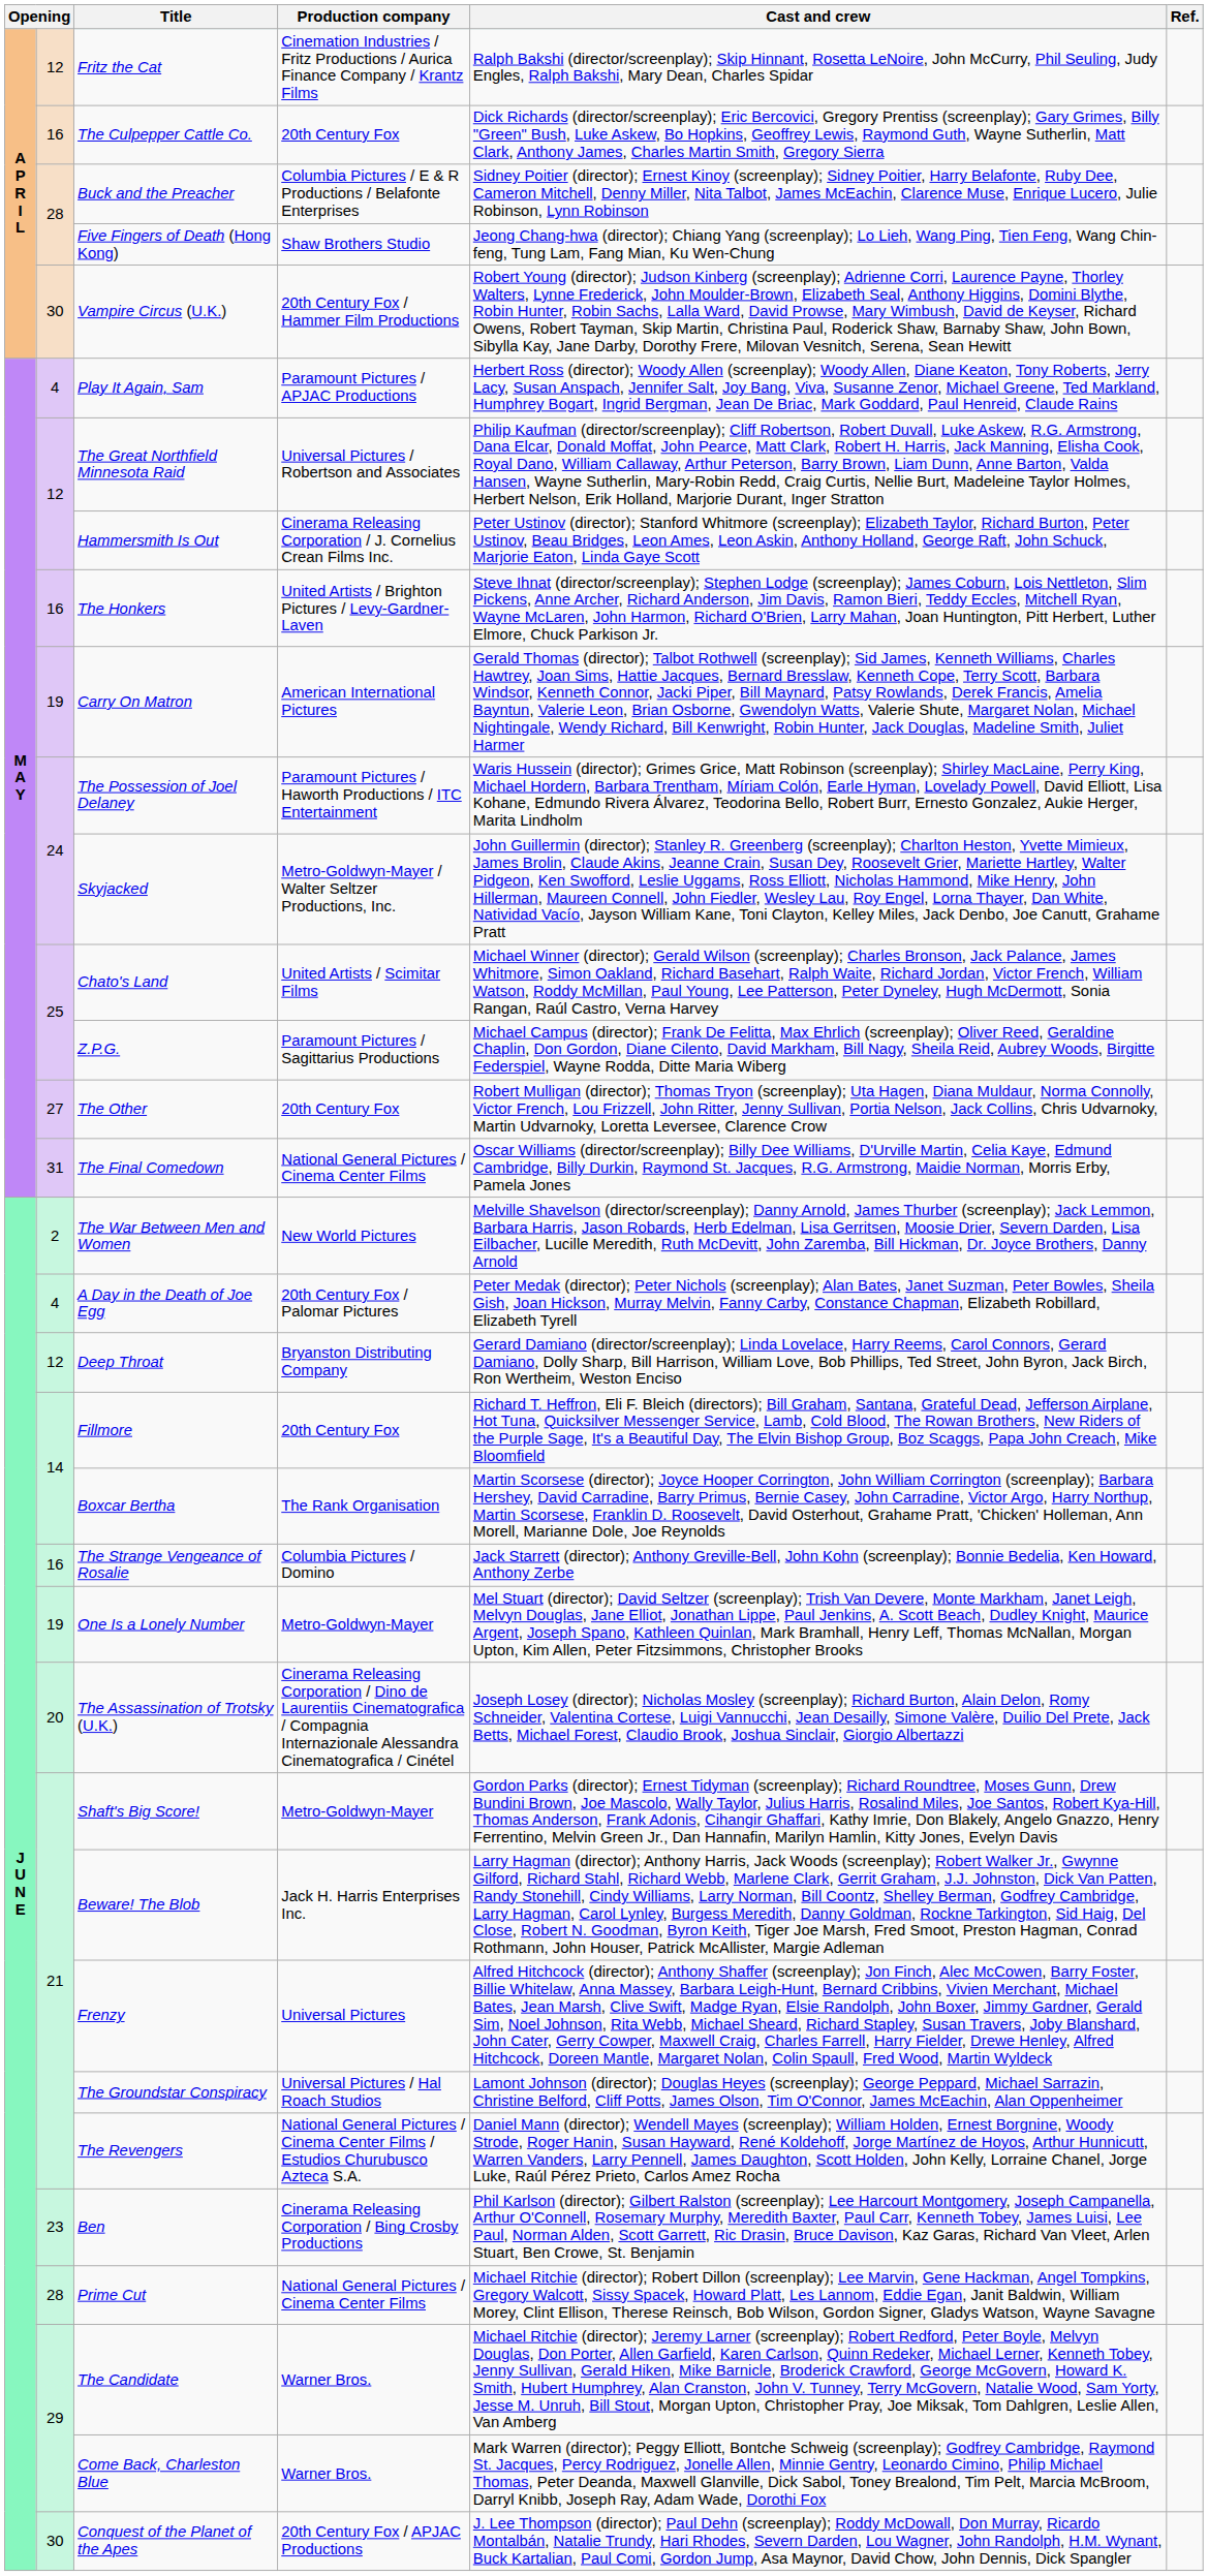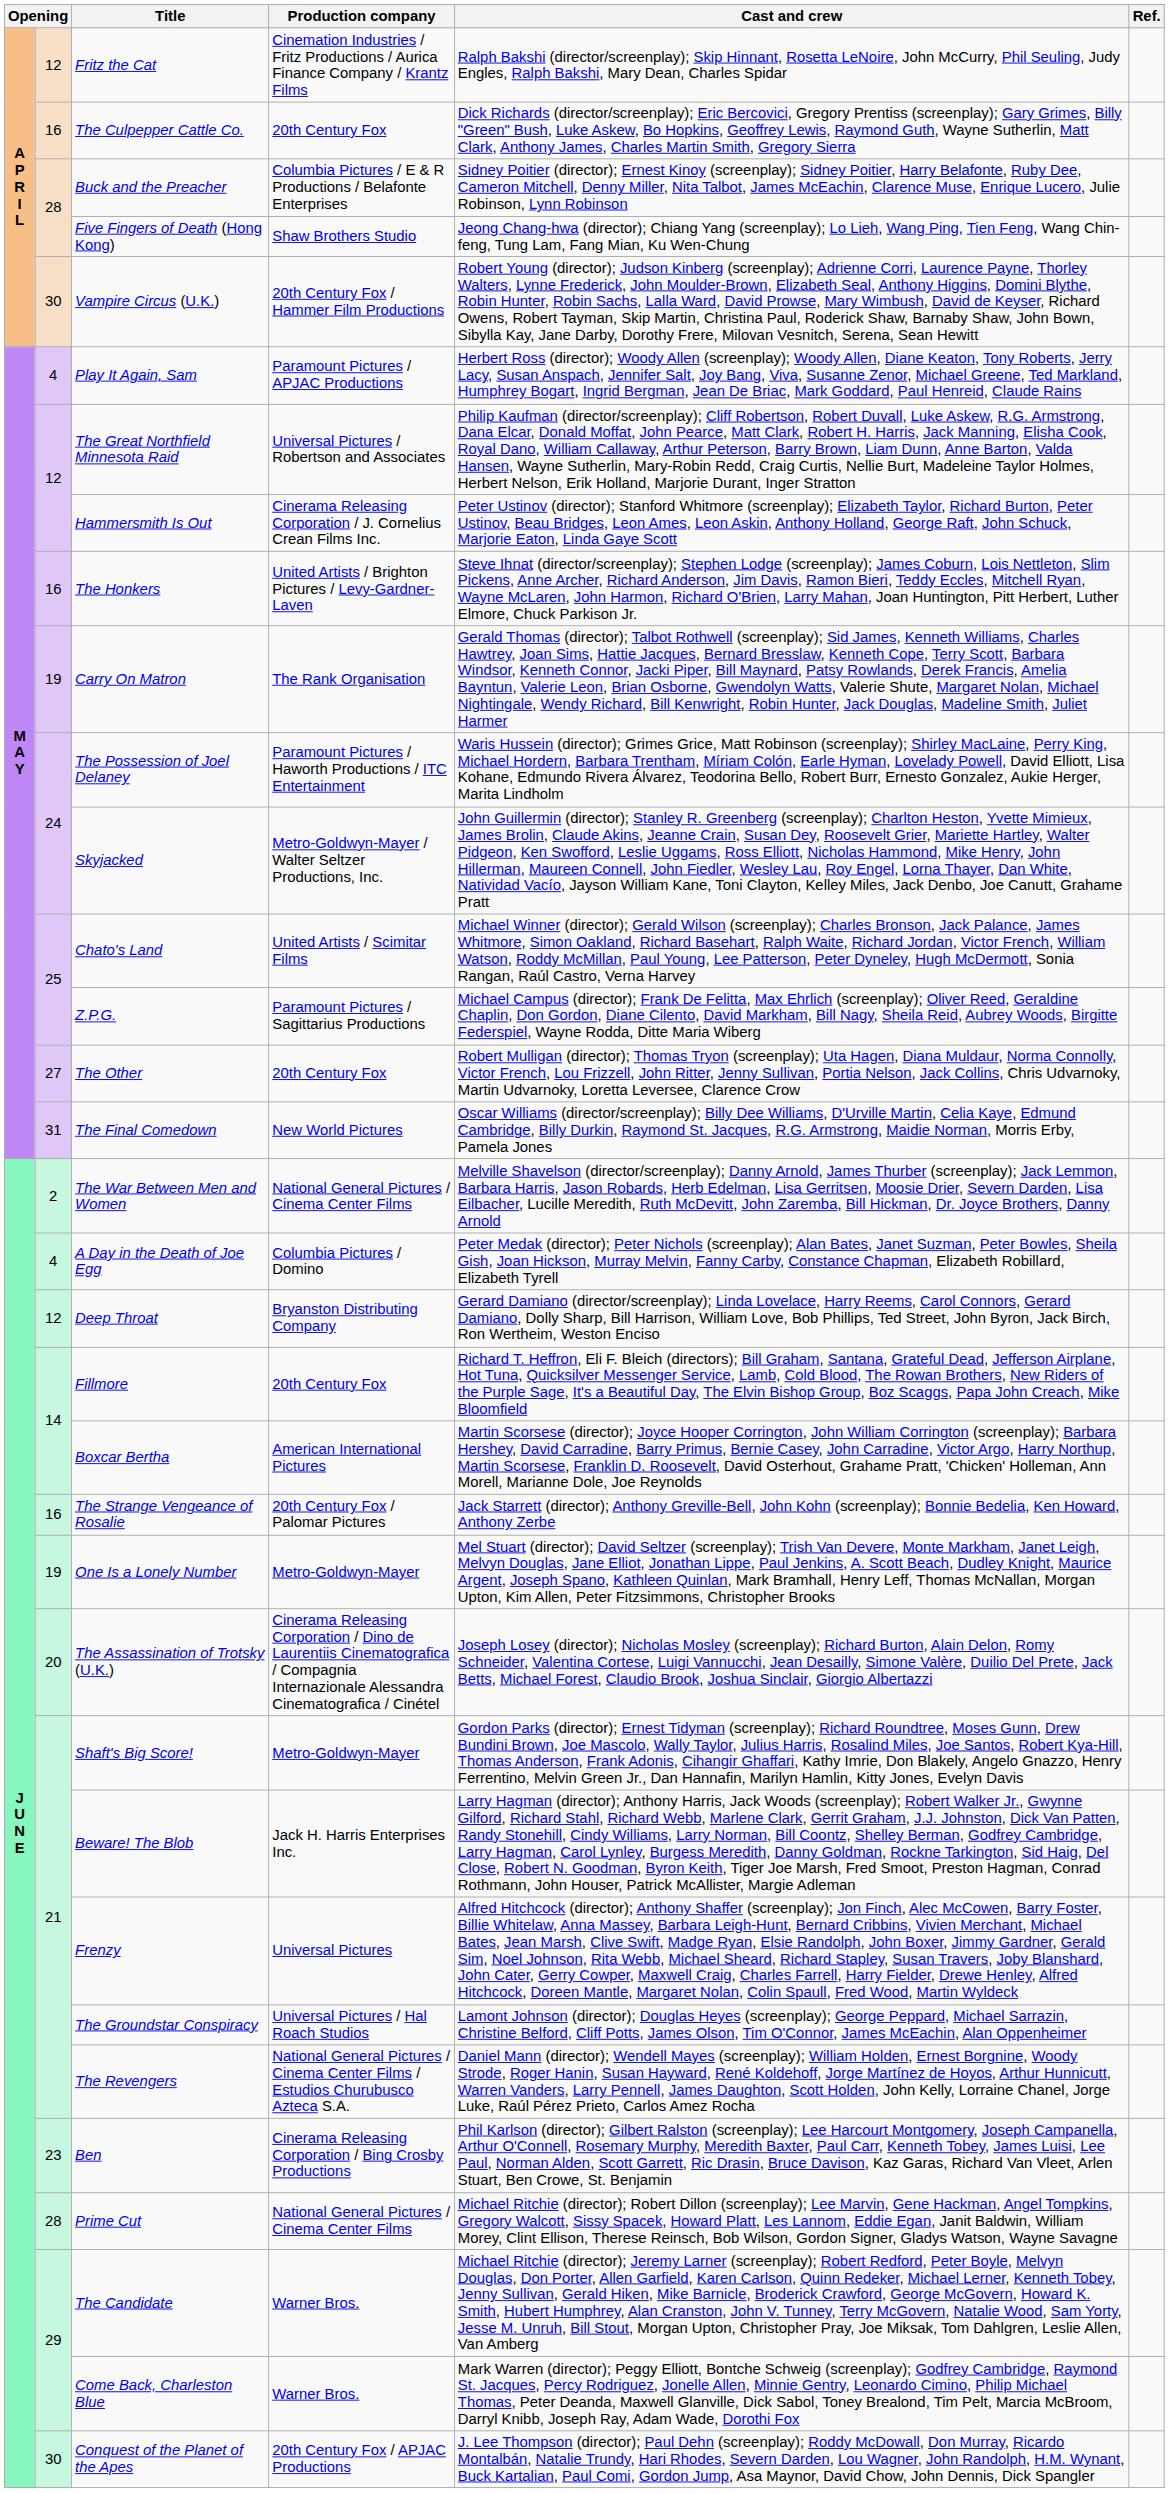Carry On Matron | Production company: American International Pictures -> The Rank Organisation
The Final Comedown | Production company: National General Pictures / Cinema Center Films -> New World Pictures
The War Between Men and Women | Production company: New World Pictures -> National General Pictures / Cinema Center Films
A Day in the Death of Joe Egg | Production company: 20th Century Fox / Palomar Pictures -> Columbia Pictures / Domino
Boxcar Bertha | Production company: The Rank Organisation -> American International Pictures
The Strange Vengeance of Rosalie | Production company: Columbia Pictures / Domino -> 20th Century Fox / Palomar Pictures
